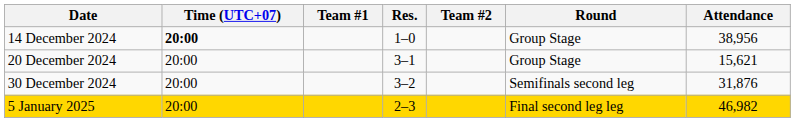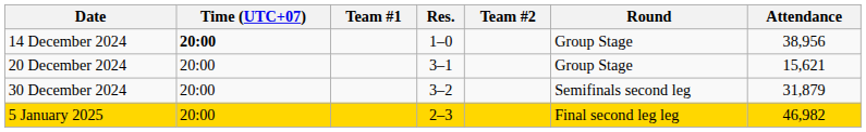30 December 2024 | Attendance: 31,876 -> 31,879
